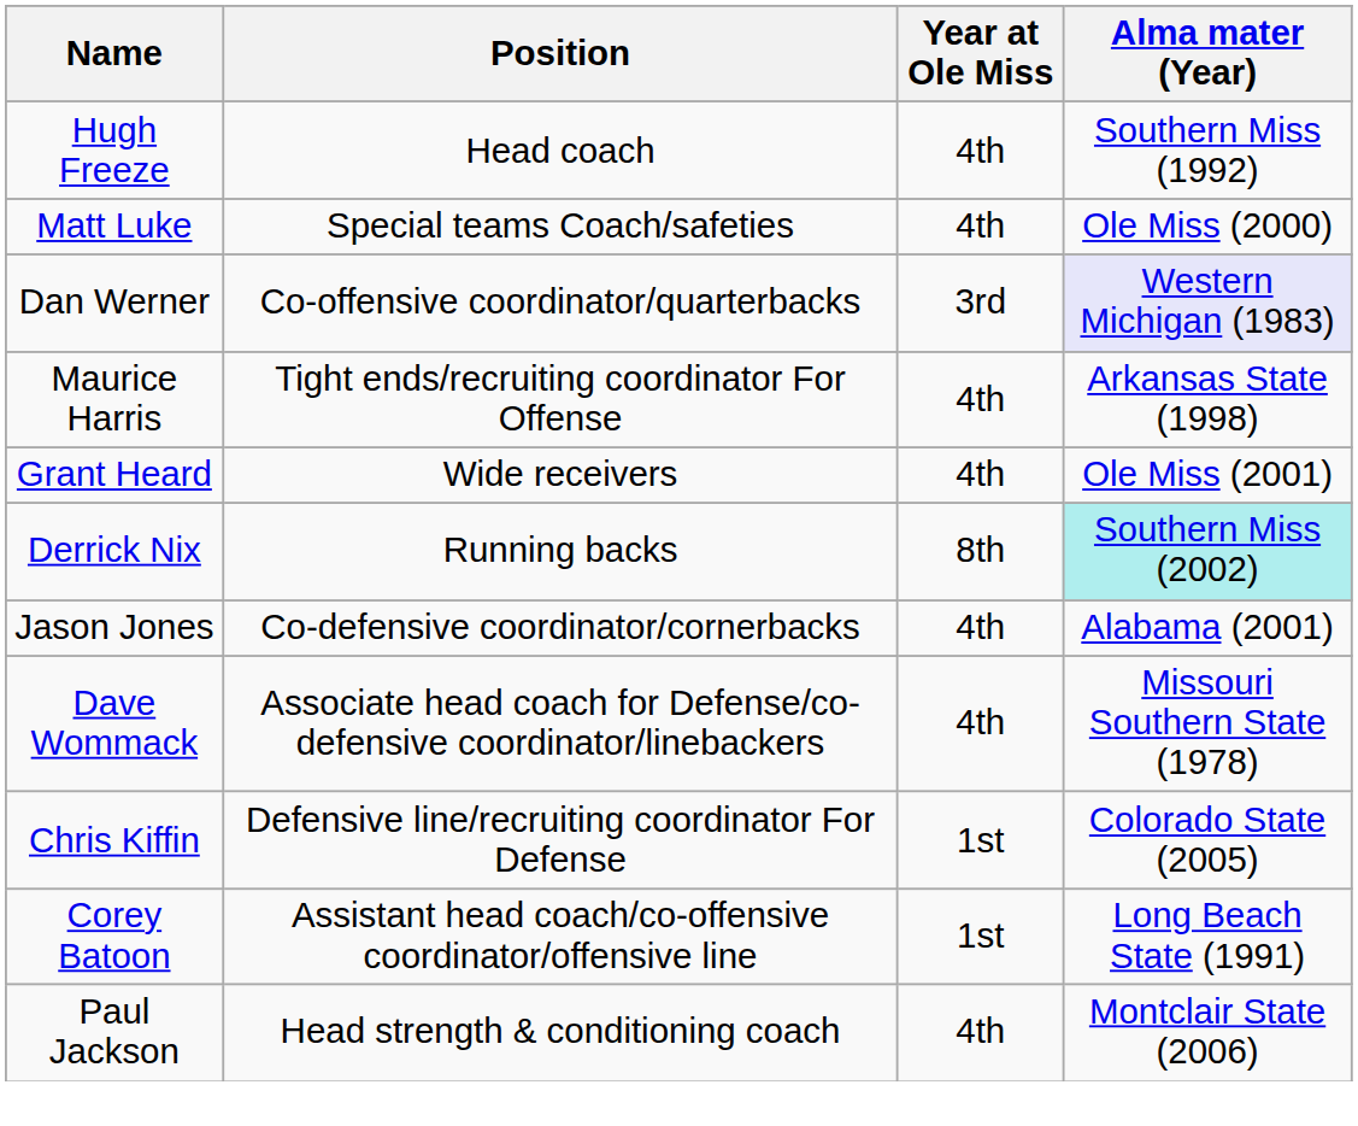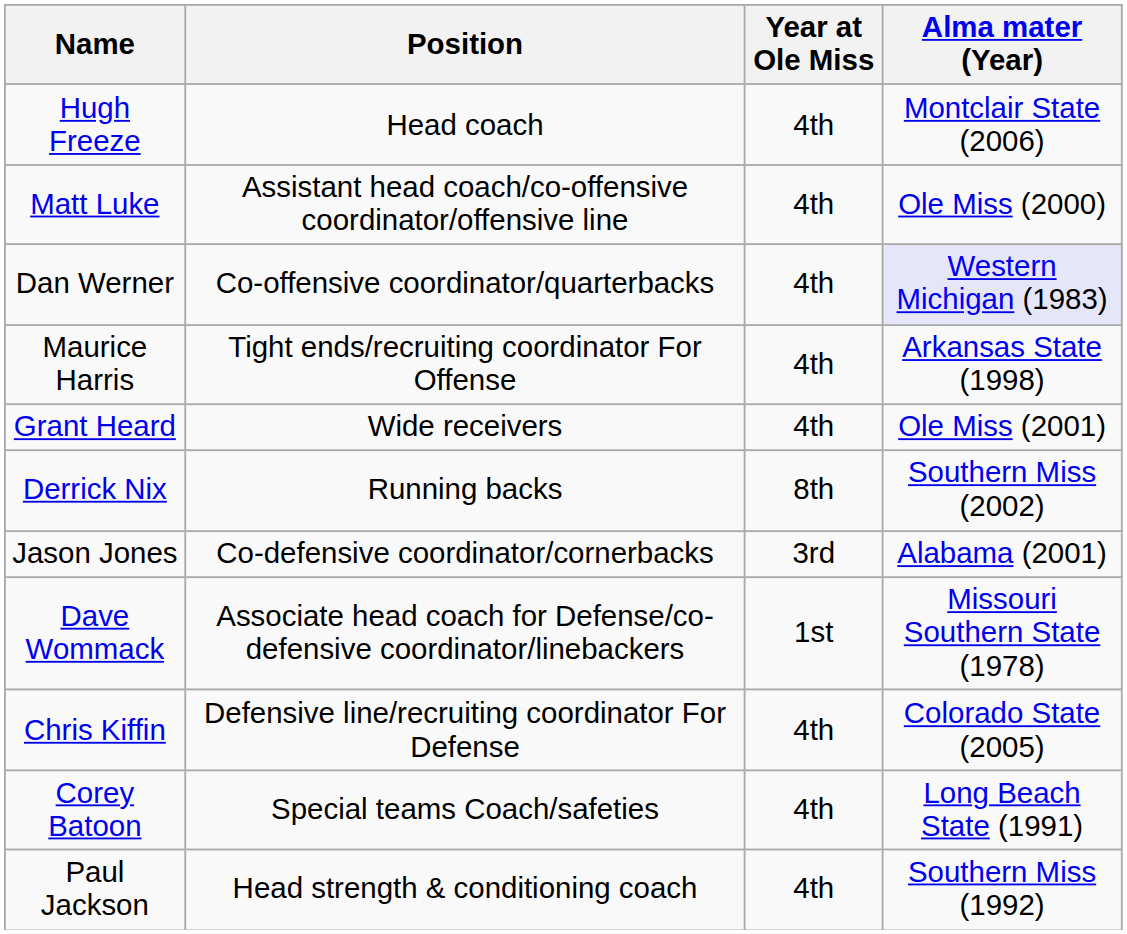Hugh Freeze | Alma mater (Year): Southern Miss (1992) -> Montclair State (2006)
Matt Luke | Position: Special teams Coach/safeties -> Assistant head coach/co-offensive coordinator/offensive line
Dan Werner | Year at Ole Miss: 3rd -> 4th
Derrick Nix | Alma mater (Year): paleturquoise background -> no background
Jason Jones | Year at Ole Miss: 4th -> 3rd
Dave Wommack | Year at Ole Miss: 4th -> 1st
Chris Kiffin | Year at Ole Miss: 1st -> 4th
Corey Batoon | Position: Assistant head coach/co-offensive coordinator/offensive line -> Special teams Coach/safeties
Corey Batoon | Year at Ole Miss: 1st -> 4th
Paul Jackson | Alma mater (Year): Montclair State (2006) -> Southern Miss (1992)
